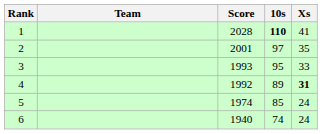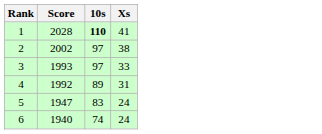- column: Team
2 | Score: 2001 -> 2002
2 | Xs: 35 -> 38
3 | 10s: 95 -> 97
4 | Xs: bold -> normal
5 | Score: 1974 -> 1947
5 | 10s: 85 -> 83
